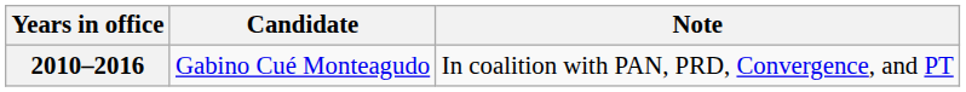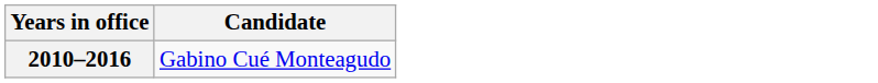- column: Note | In coalition with PAN, PRD, Convergence, and PT
